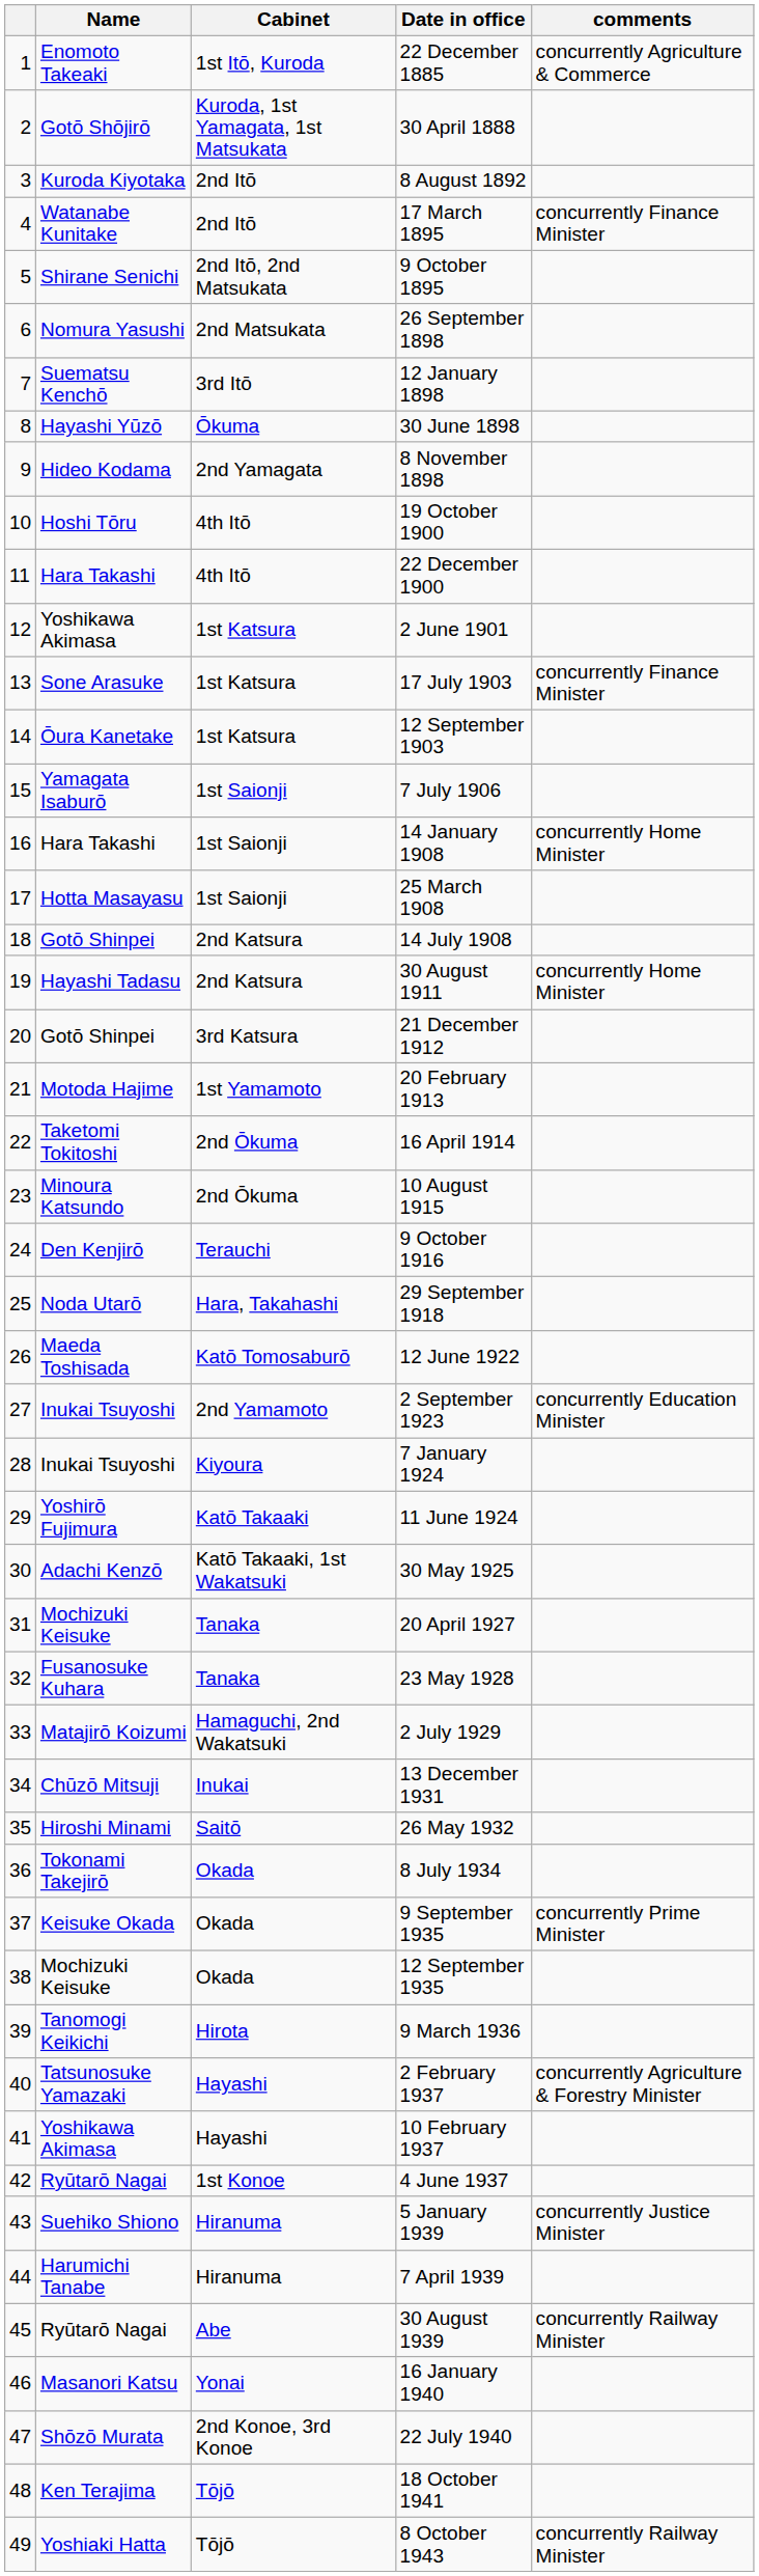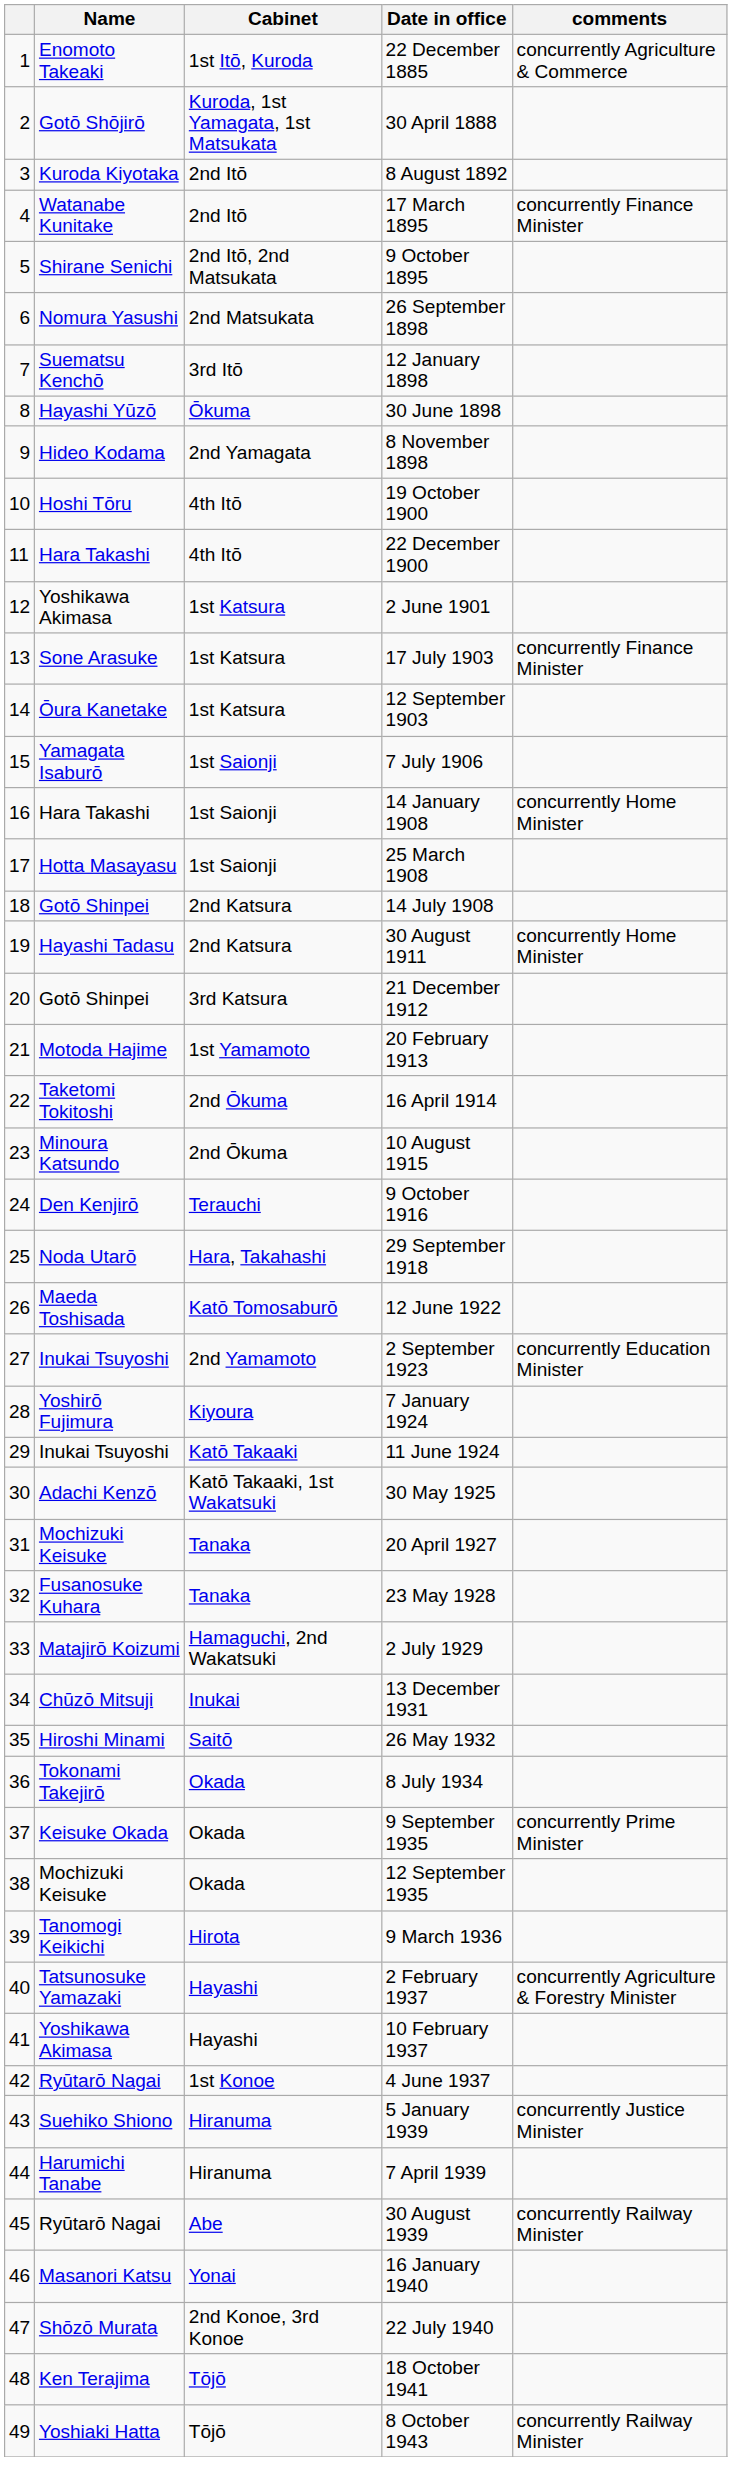7 January 1924 | Name: Inukai Tsuyoshi -> Yoshirō Fujimura
11 June 1924 | Name: Yoshirō Fujimura -> Inukai Tsuyoshi
